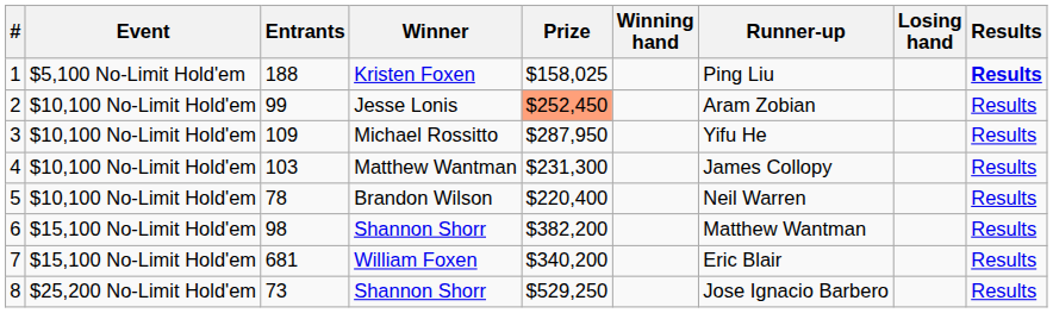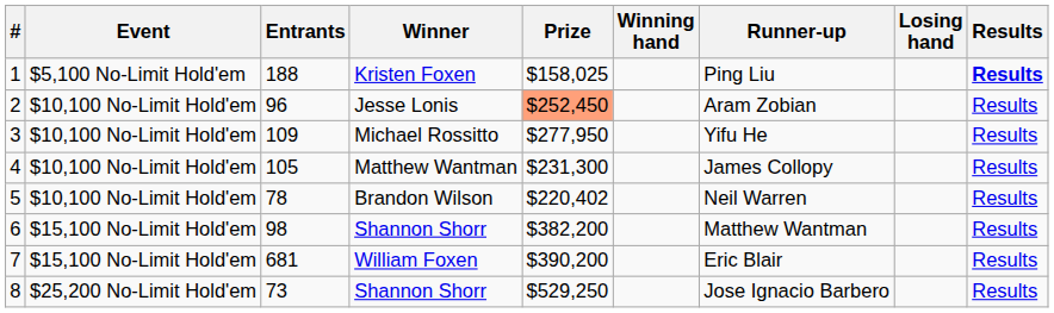2 | Entrants: 99 -> 96
3 | Prize: $287,950 -> $277,950
4 | Entrants: 103 -> 105
5 | Prize: $220,400 -> $220,402
7 | Prize: $340,200 -> $390,200
